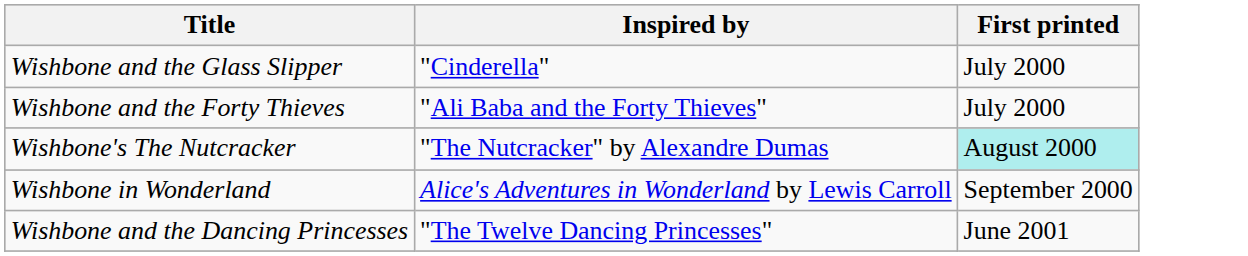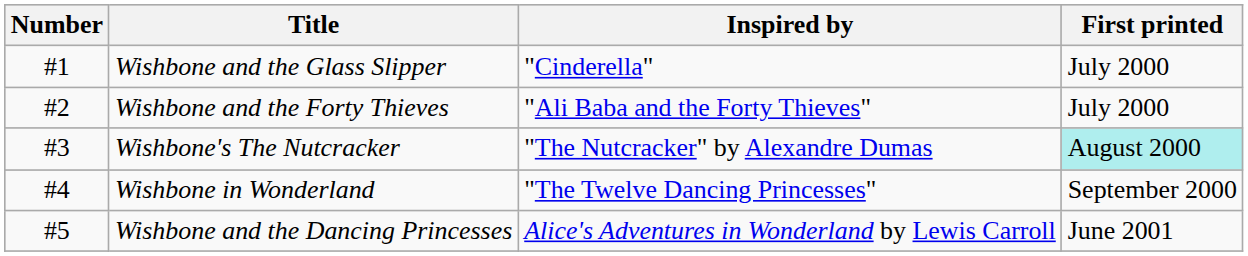+ column: Number | #1 | #2 | #3 | #4 | #5
Wishbone in Wonderland | Inspired by: Alice's Adventures in Wonderland by Lewis Carroll -> "The Twelve Dancing Princesses"
Wishbone and the Dancing Princesses | Inspired by: "The Twelve Dancing Princesses" -> Alice's Adventures in Wonderland by Lewis Carroll
